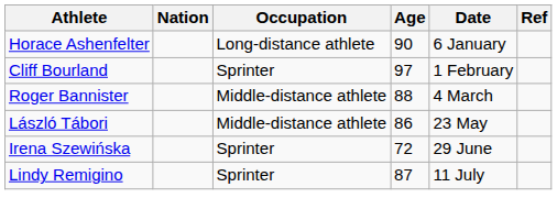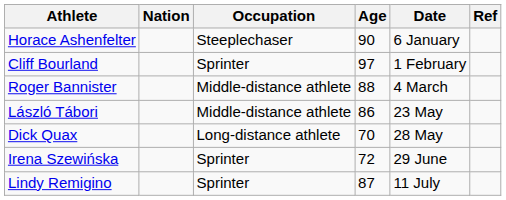Horace Ashenfelter | Occupation: Long-distance athlete -> Steeplechaser
+ row: Dick Quax | Long-distance athlete | 70 | 28 May
